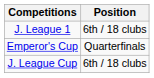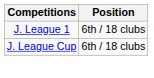- row: Emperor's Cup | Quarterfinals
